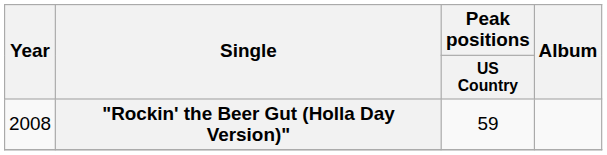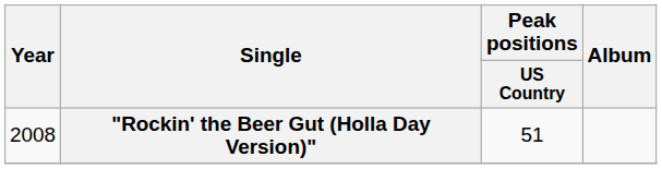"Rockin' the Beer Gut (Holla Day Version)" | Peak positions / US Country: 59 -> 51
